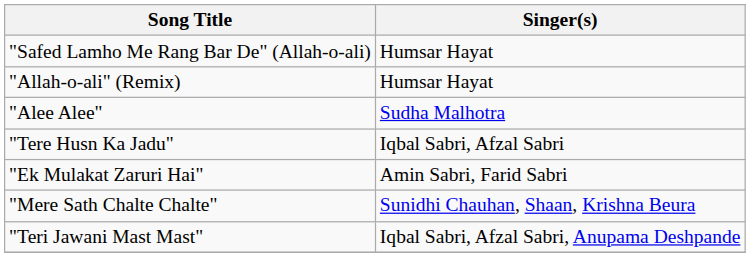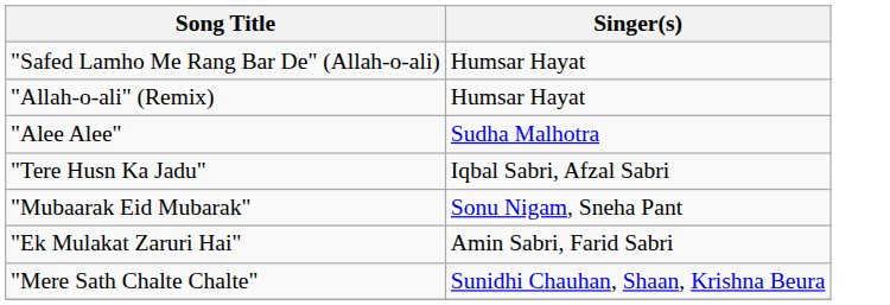+ row: "Mubaarak Eid Mubarak" | Sonu Nigam, Sneha Pant
- row: "Teri Jawani Mast Mast" | Iqbal Sabri, Afzal Sabri, Anupama Deshpande
